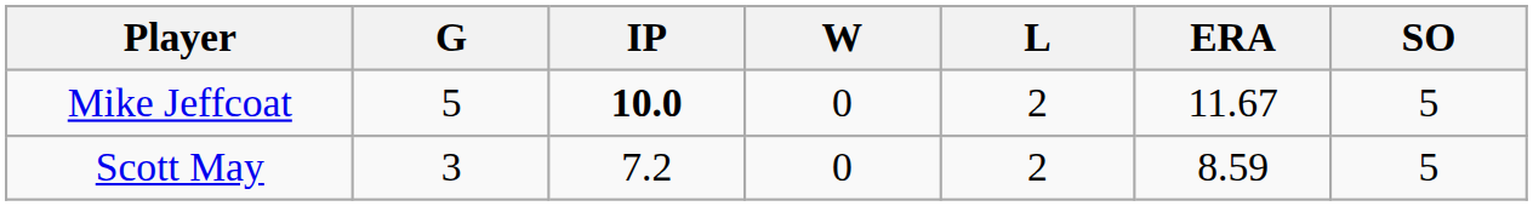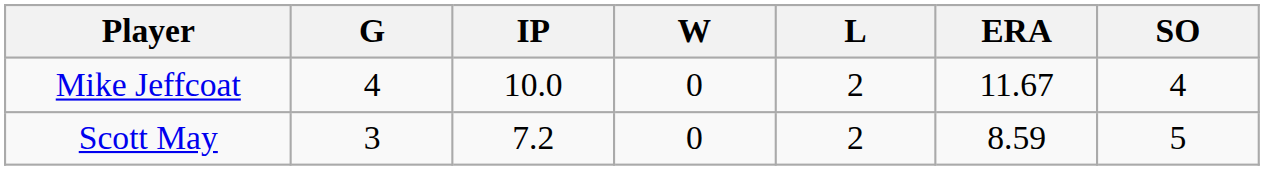Mike Jeffcoat | G: 5 -> 4
Mike Jeffcoat | IP: bold -> normal
Mike Jeffcoat | SO: 5 -> 4
